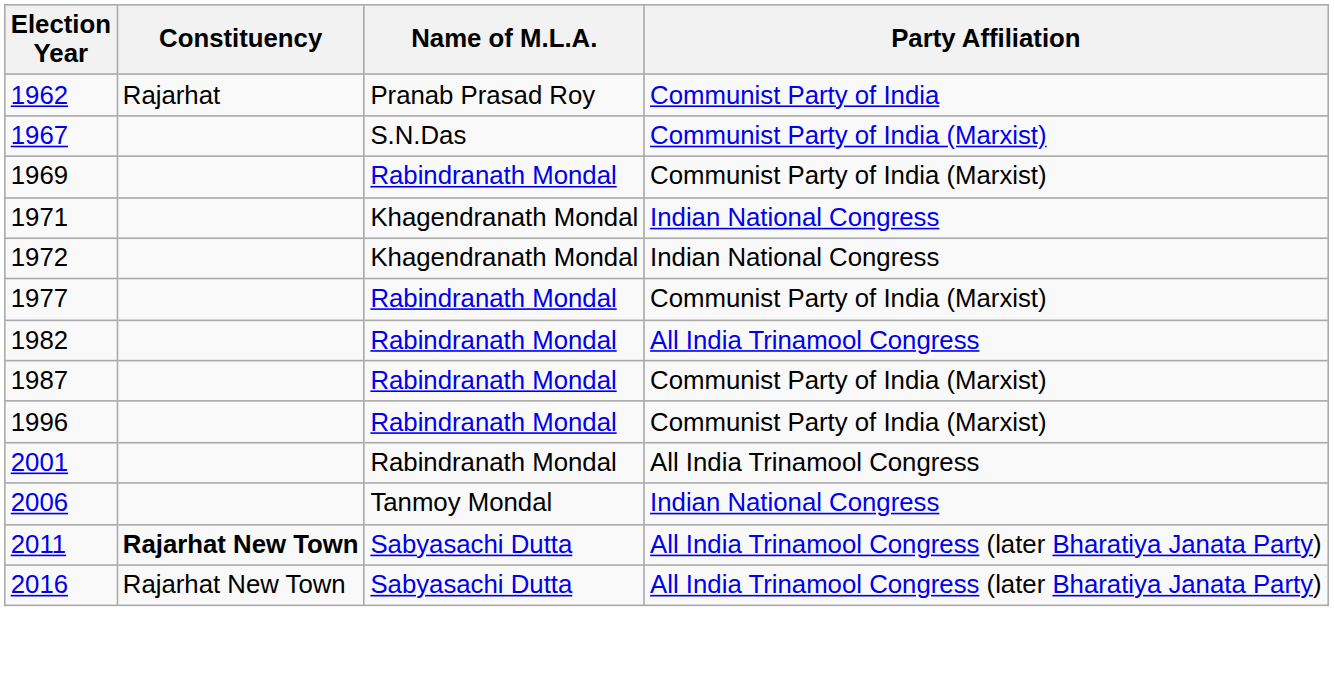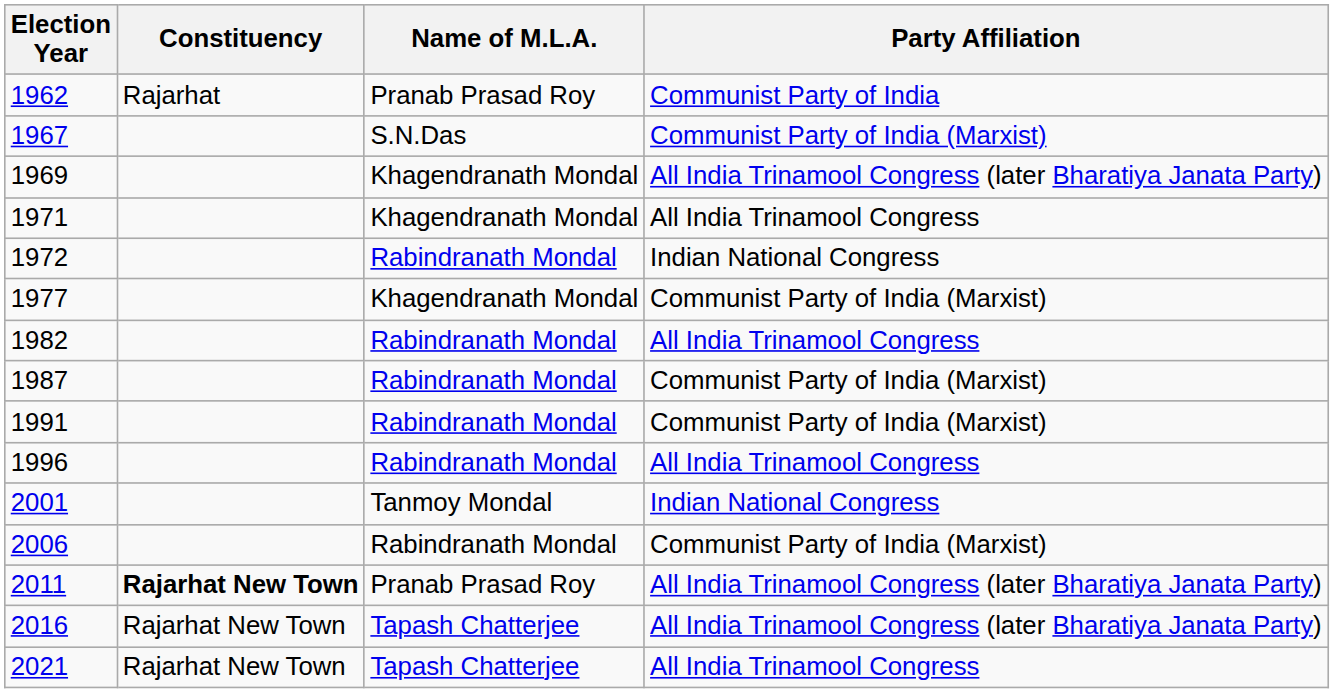1969 | Name of M.L.A.: Rabindranath Mondal -> Khagendranath Mondal
1969 | Party Affiliation: Communist Party of India (Marxist) -> All India Trinamool Congress (later Bharatiya Janata Party)
1971 | Party Affiliation: Indian National Congress -> All India Trinamool Congress
1972 | Name of M.L.A.: Khagendranath Mondal -> Rabindranath Mondal
1977 | Name of M.L.A.: Rabindranath Mondal -> Khagendranath Mondal
+ row: 1991 | Rabindranath Mondal | Communist Party of India (Marxist)
1996 | Party Affiliation: Communist Party of India (Marxist) -> All India Trinamool Congress
2001 | Name of M.L.A.: Rabindranath Mondal -> Tanmoy Mondal
2001 | Party Affiliation: All India Trinamool Congress -> Indian National Congress
2006 | Name of M.L.A.: Tanmoy Mondal -> Rabindranath Mondal
2006 | Party Affiliation: Indian National Congress -> Communist Party of India (Marxist)
2011 | Name of M.L.A.: Sabyasachi Dutta -> Pranab Prasad Roy
2016 | Name of M.L.A.: Sabyasachi Dutta -> Tapash Chatterjee
+ row: 2021 | Rajarhat New Town | Tapash Chatterjee | All India Trinamool Congress
